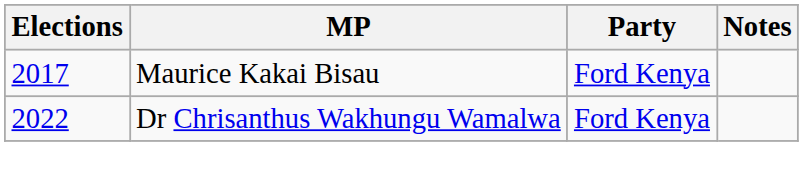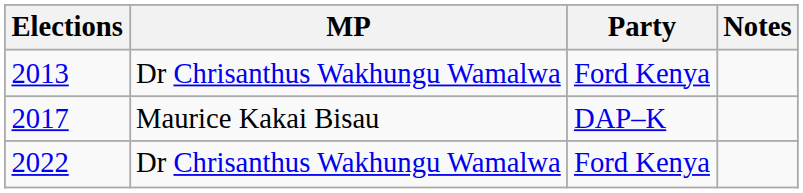+ row: 2013 | Dr Chrisanthus Wakhungu Wamalwa | Ford Kenya
2017 | Party: Ford Kenya -> DAP–K
